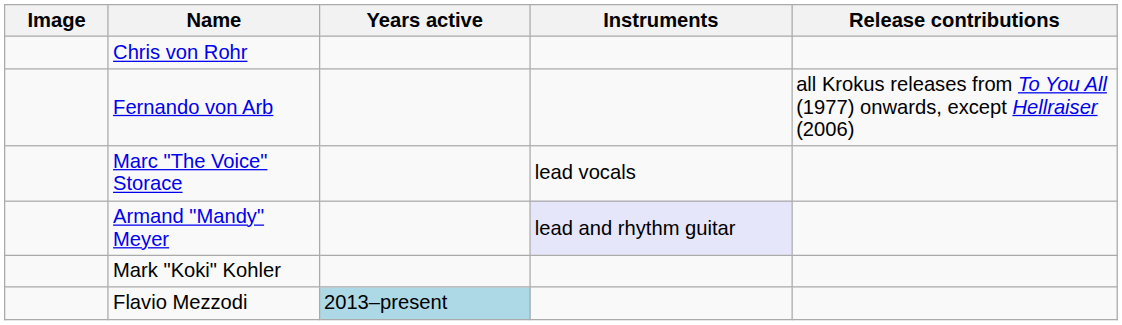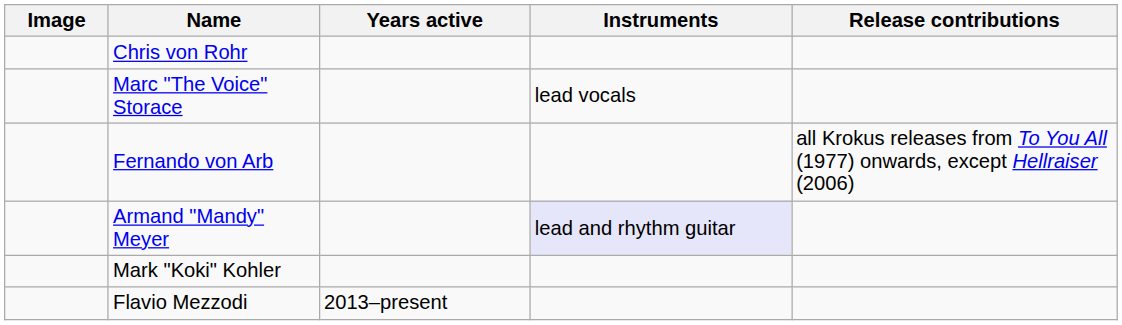rows swapped: Fernando von Arb <-> Marc "The Voice" Storace
Flavio Mezzodi | Years active: lightblue background -> no background
